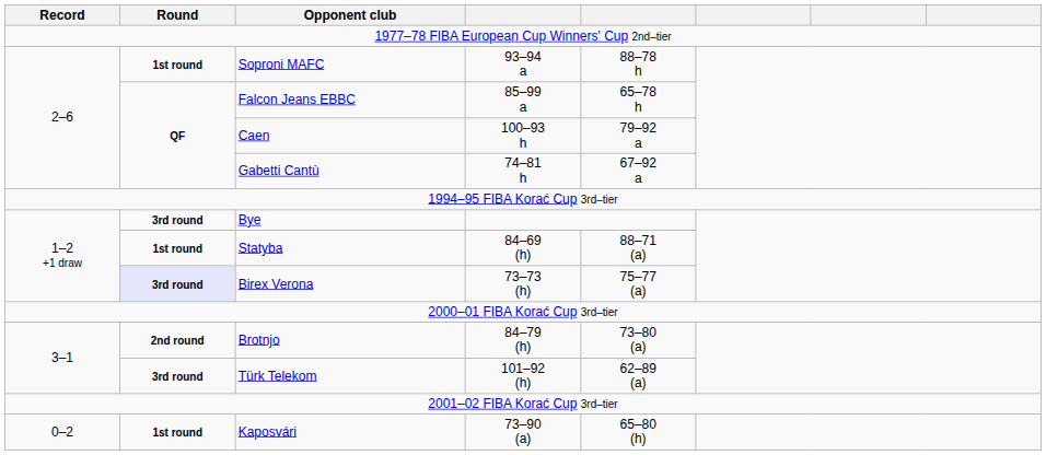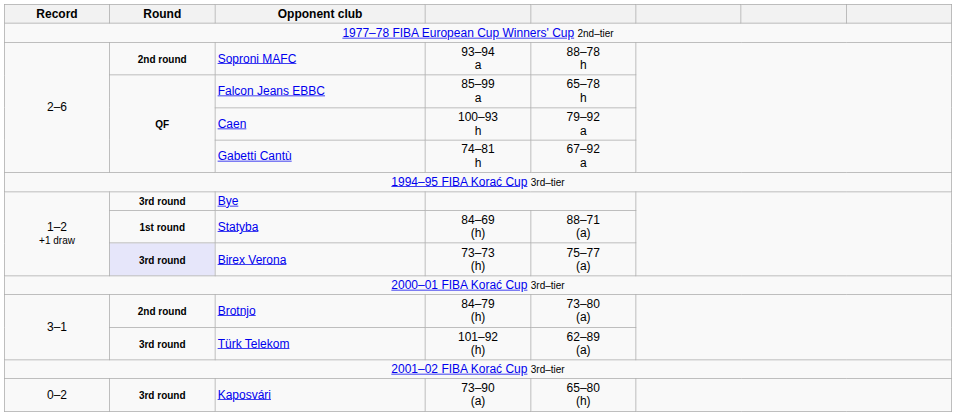Soproni MAFC | Round: 1st round -> 2nd round
Kaposvári | Round: 1st round -> 3rd round
